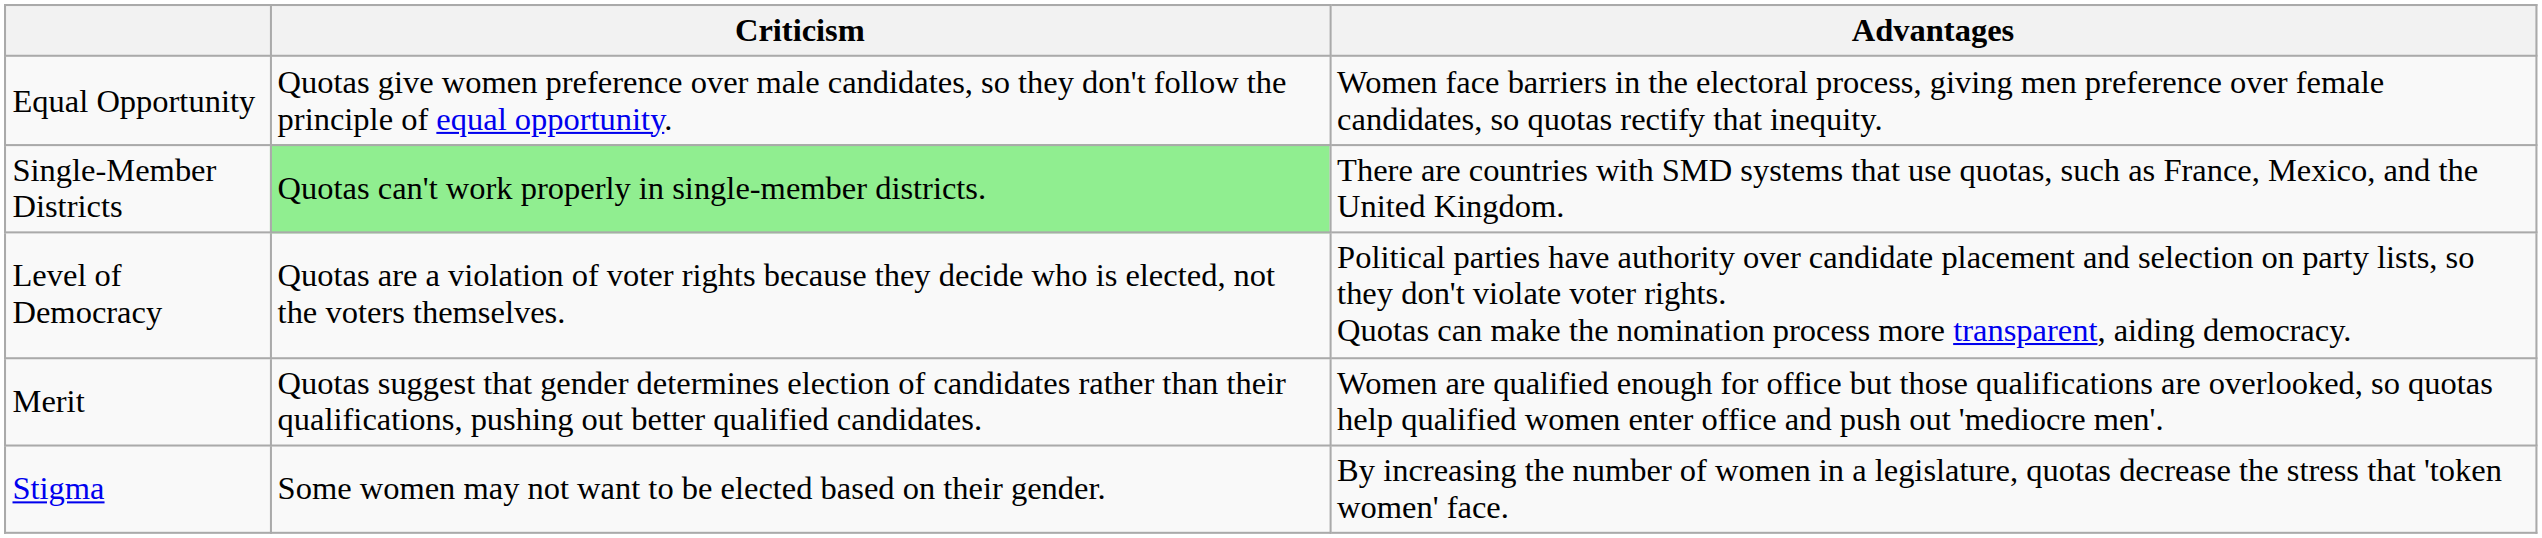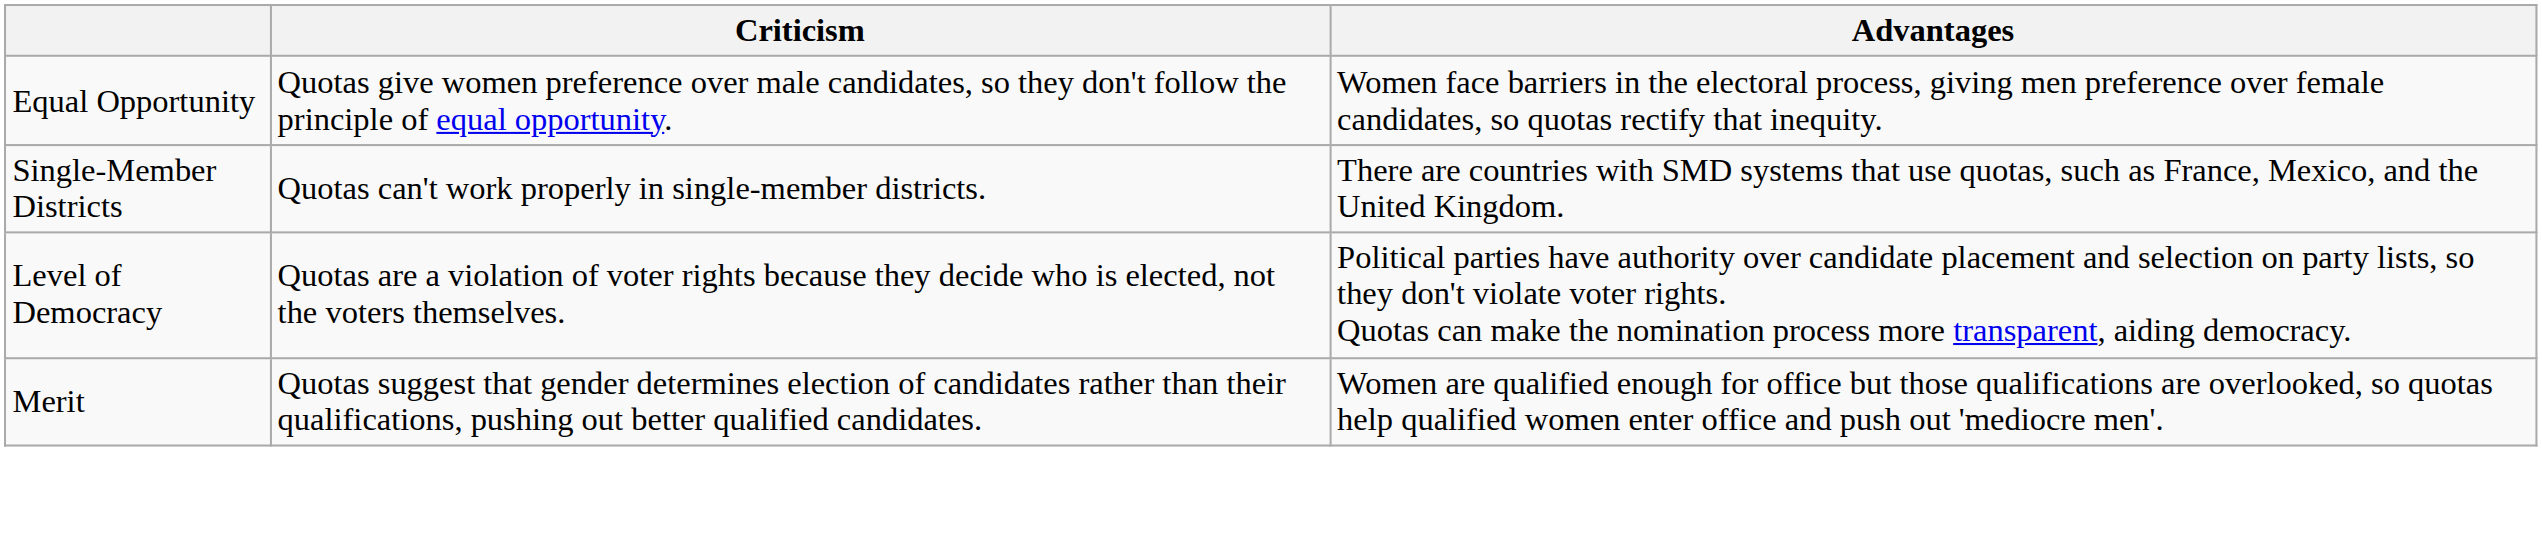Single-Member Districts | Criticism: lightgreen background -> no background
- row: Stigma | Some women may not want to be elected based on their gender. | By increasing the number of women in a legislature, quotas decrease the stress that 'token women' face.
